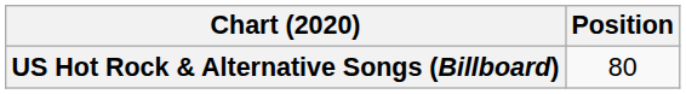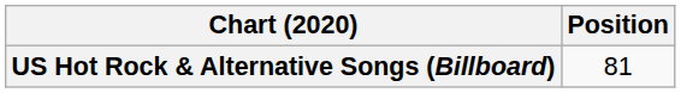US Hot Rock & Alternative Songs (Billboard) | Position: 80 -> 81
